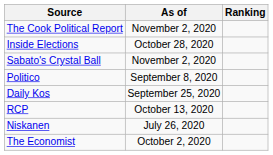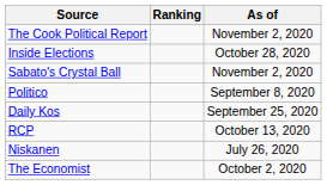columns swapped: Ranking <-> As of
